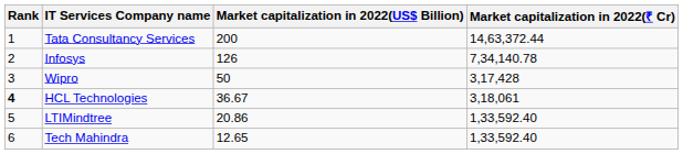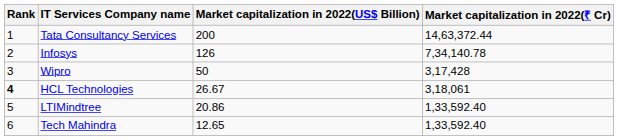HCL Technologies | Market capitalization in 2022(US$ Billion): 36.67 -> 26.67
